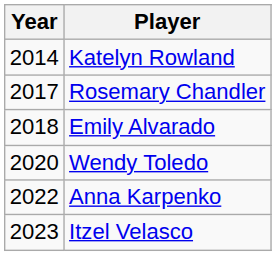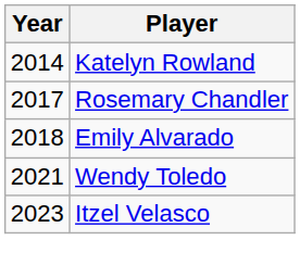Wendy Toledo | Year: 2020 -> 2021
- row: 2022 | Anna Karpenko
